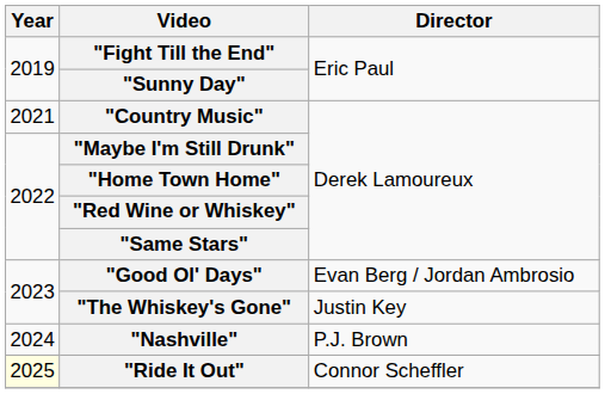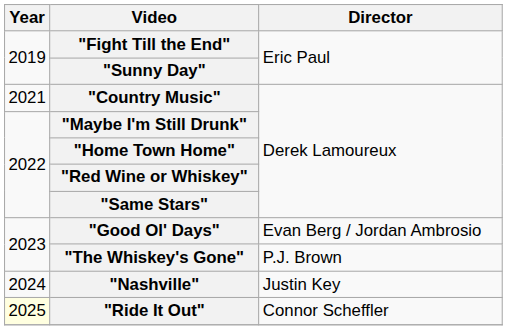"The Whiskey's Gone" | Director: Justin Key -> P.J. Brown
"Nashville" | Director: P.J. Brown -> Justin Key
